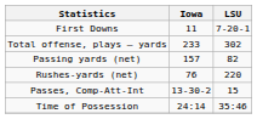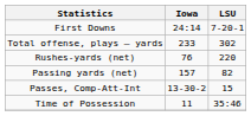First Downs | Iowa: 11 -> 24:14
rows swapped: Rushes-yards (net) <-> Passing yards (net)
Time of Possession | Iowa: 24:14 -> 11
